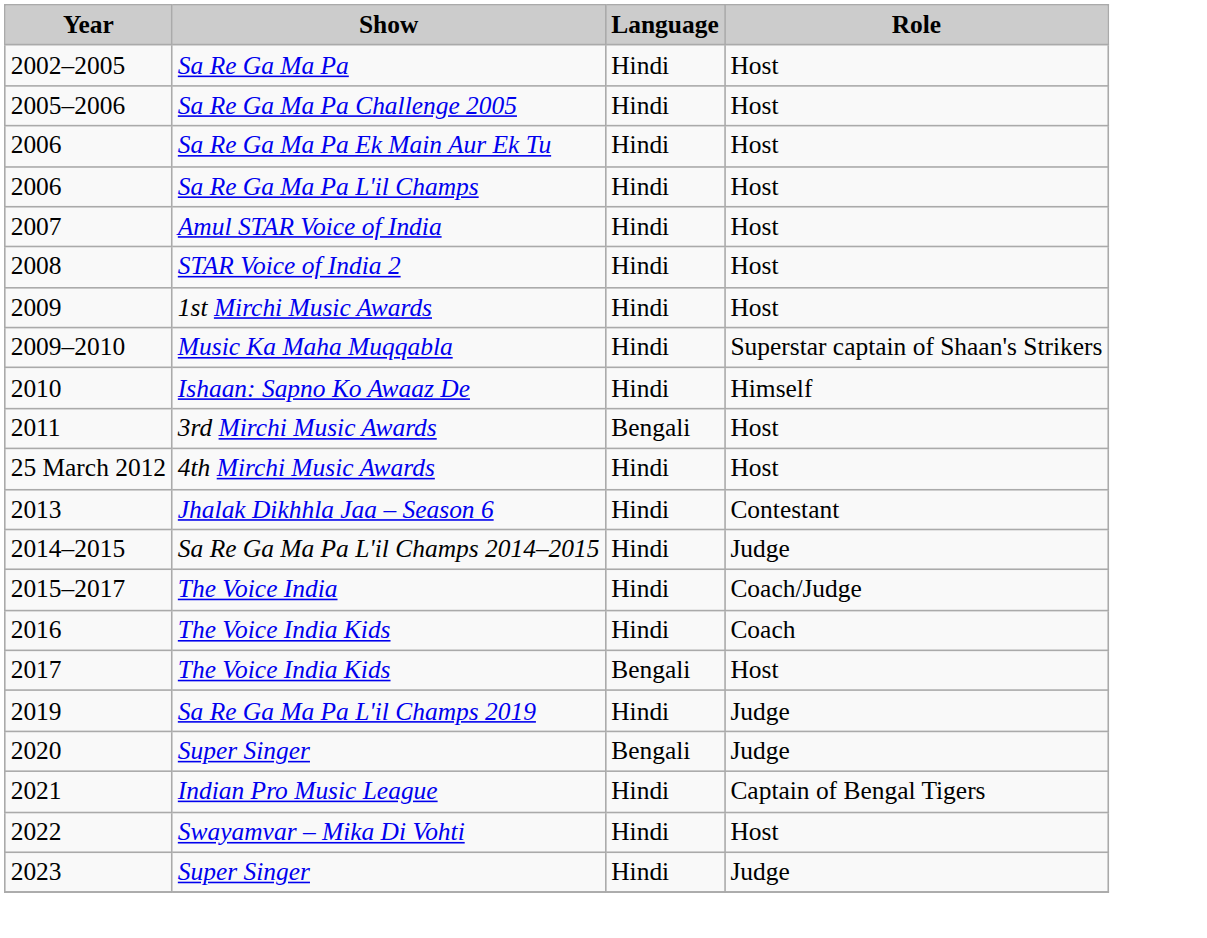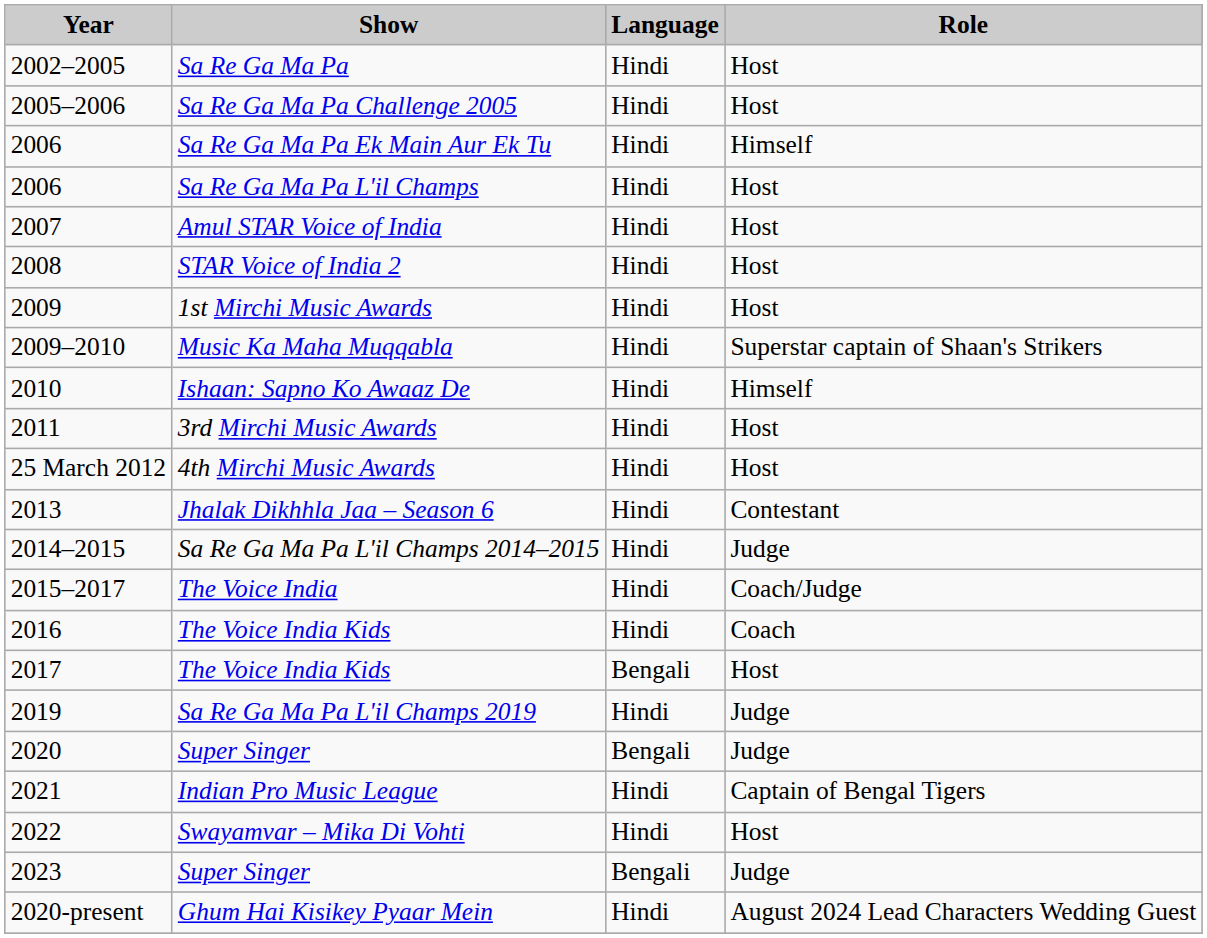Sa Re Ga Ma Pa Ek Main Aur Ek Tu | Role: Host -> Himself
3rd Mirchi Music Awards | Language: Bengali -> Hindi
2023 / Super Singer | Language: Hindi -> Bengali
+ row: 2020-present | Ghum Hai Kisikey Pyaar Mein | Hindi | August 2024 Lead Characters Wedding Guest
